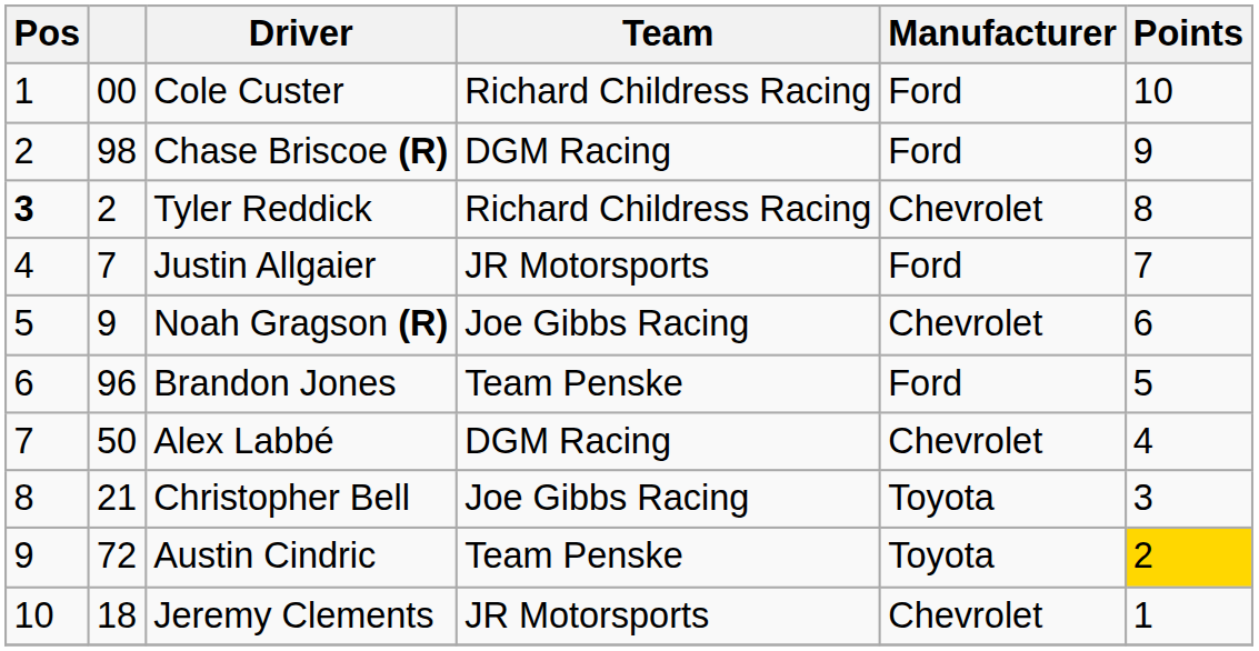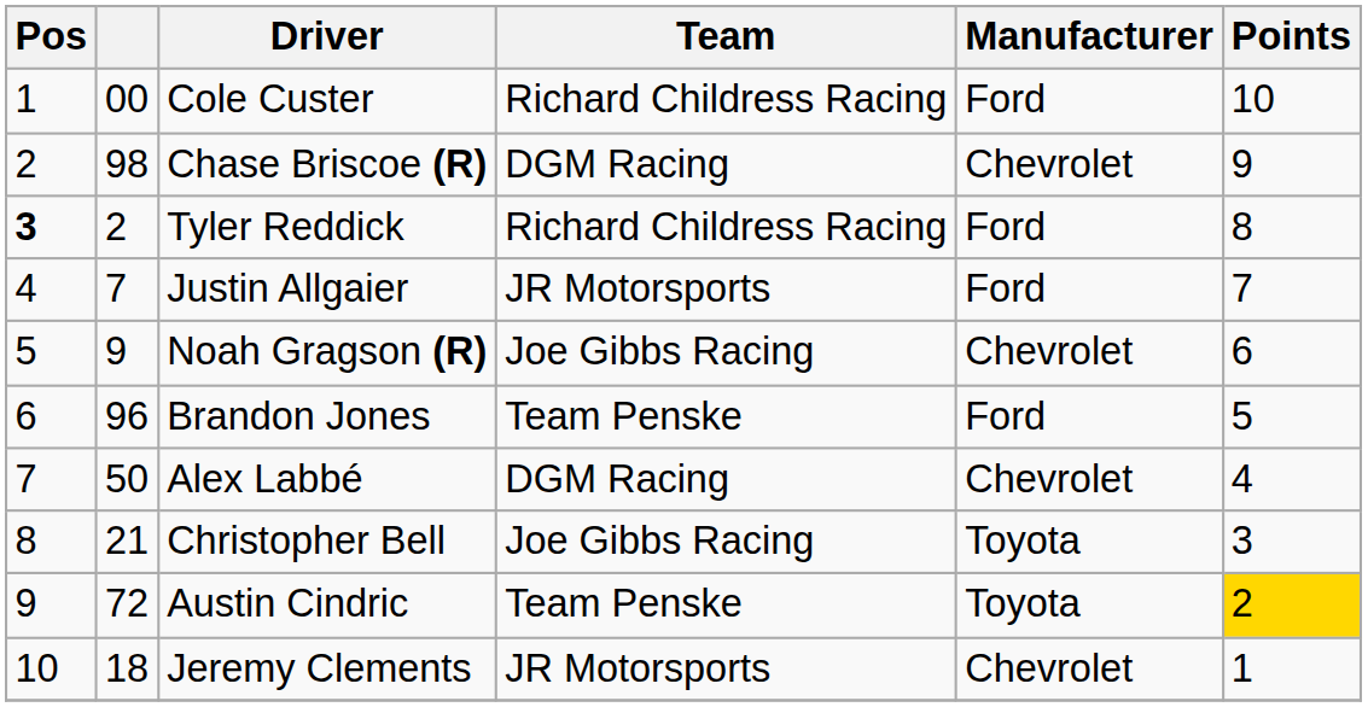Chase Briscoe (R) | Manufacturer: Ford -> Chevrolet
Tyler Reddick | Manufacturer: Chevrolet -> Ford
